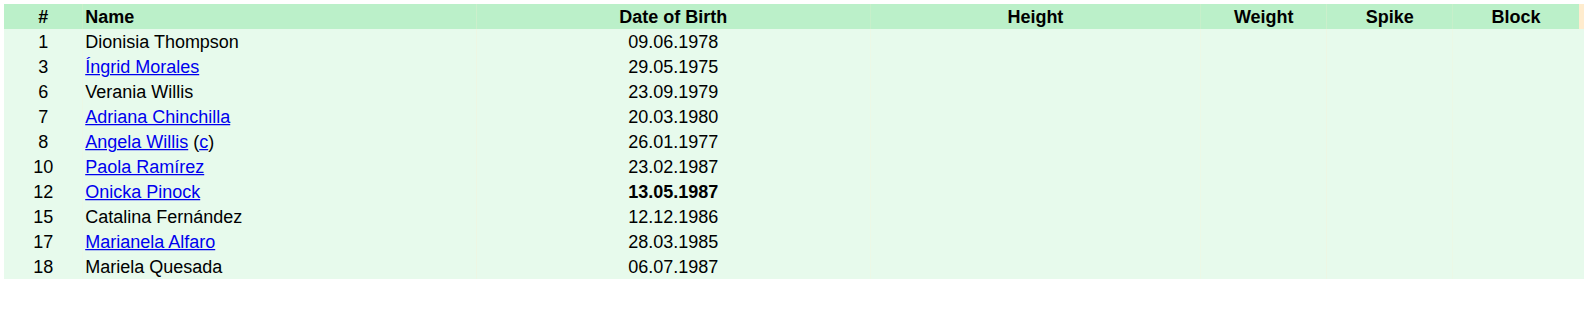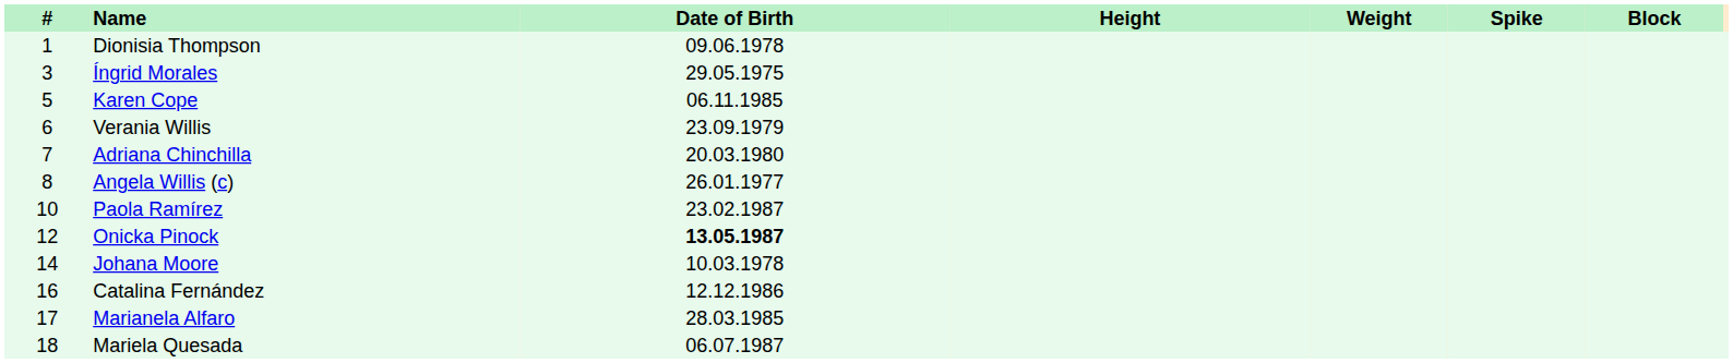+ row: 5 | Karen Cope | 06.11.1985
+ row: 14 | Johana Moore | 10.03.1978
Catalina Fernández | #: 15 -> 16
